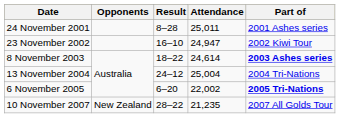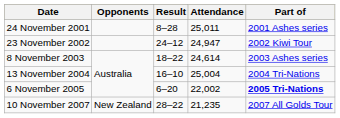23 November 2002 | Result: 16–10 -> 24–12
8 November 2003 | Part of: bold -> normal
13 November 2004 | Result: 24–12 -> 16–10
